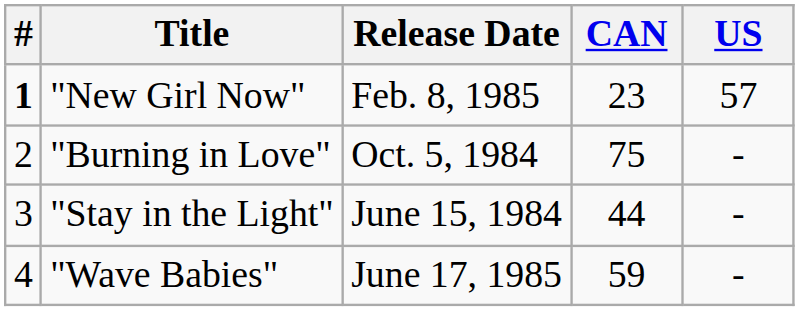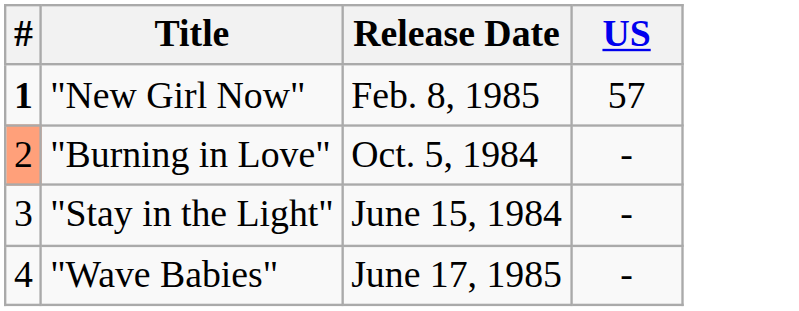- column: CAN | 23 | 75 | 44 | 59
"Burning in Love" | #: no background -> lightsalmon background
